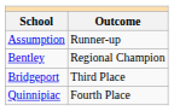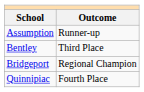Bentley | Outcome: Regional Champion -> Third Place
Bridgeport | Outcome: Third Place -> Regional Champion
